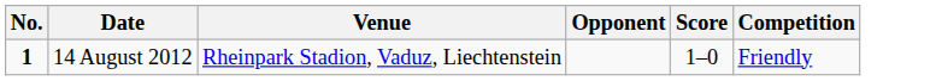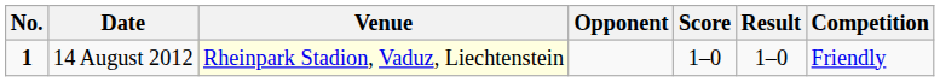+ column: Result | 1–0
14 August 2012 | Venue: no background -> lightyellow background
